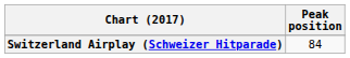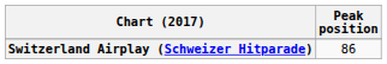Switzerland Airplay (Schweizer Hitparade) | Peak position: 84 -> 86
